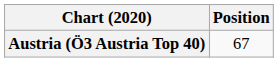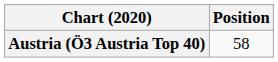Austria (Ö3 Austria Top 40) | Position: 67 -> 58
